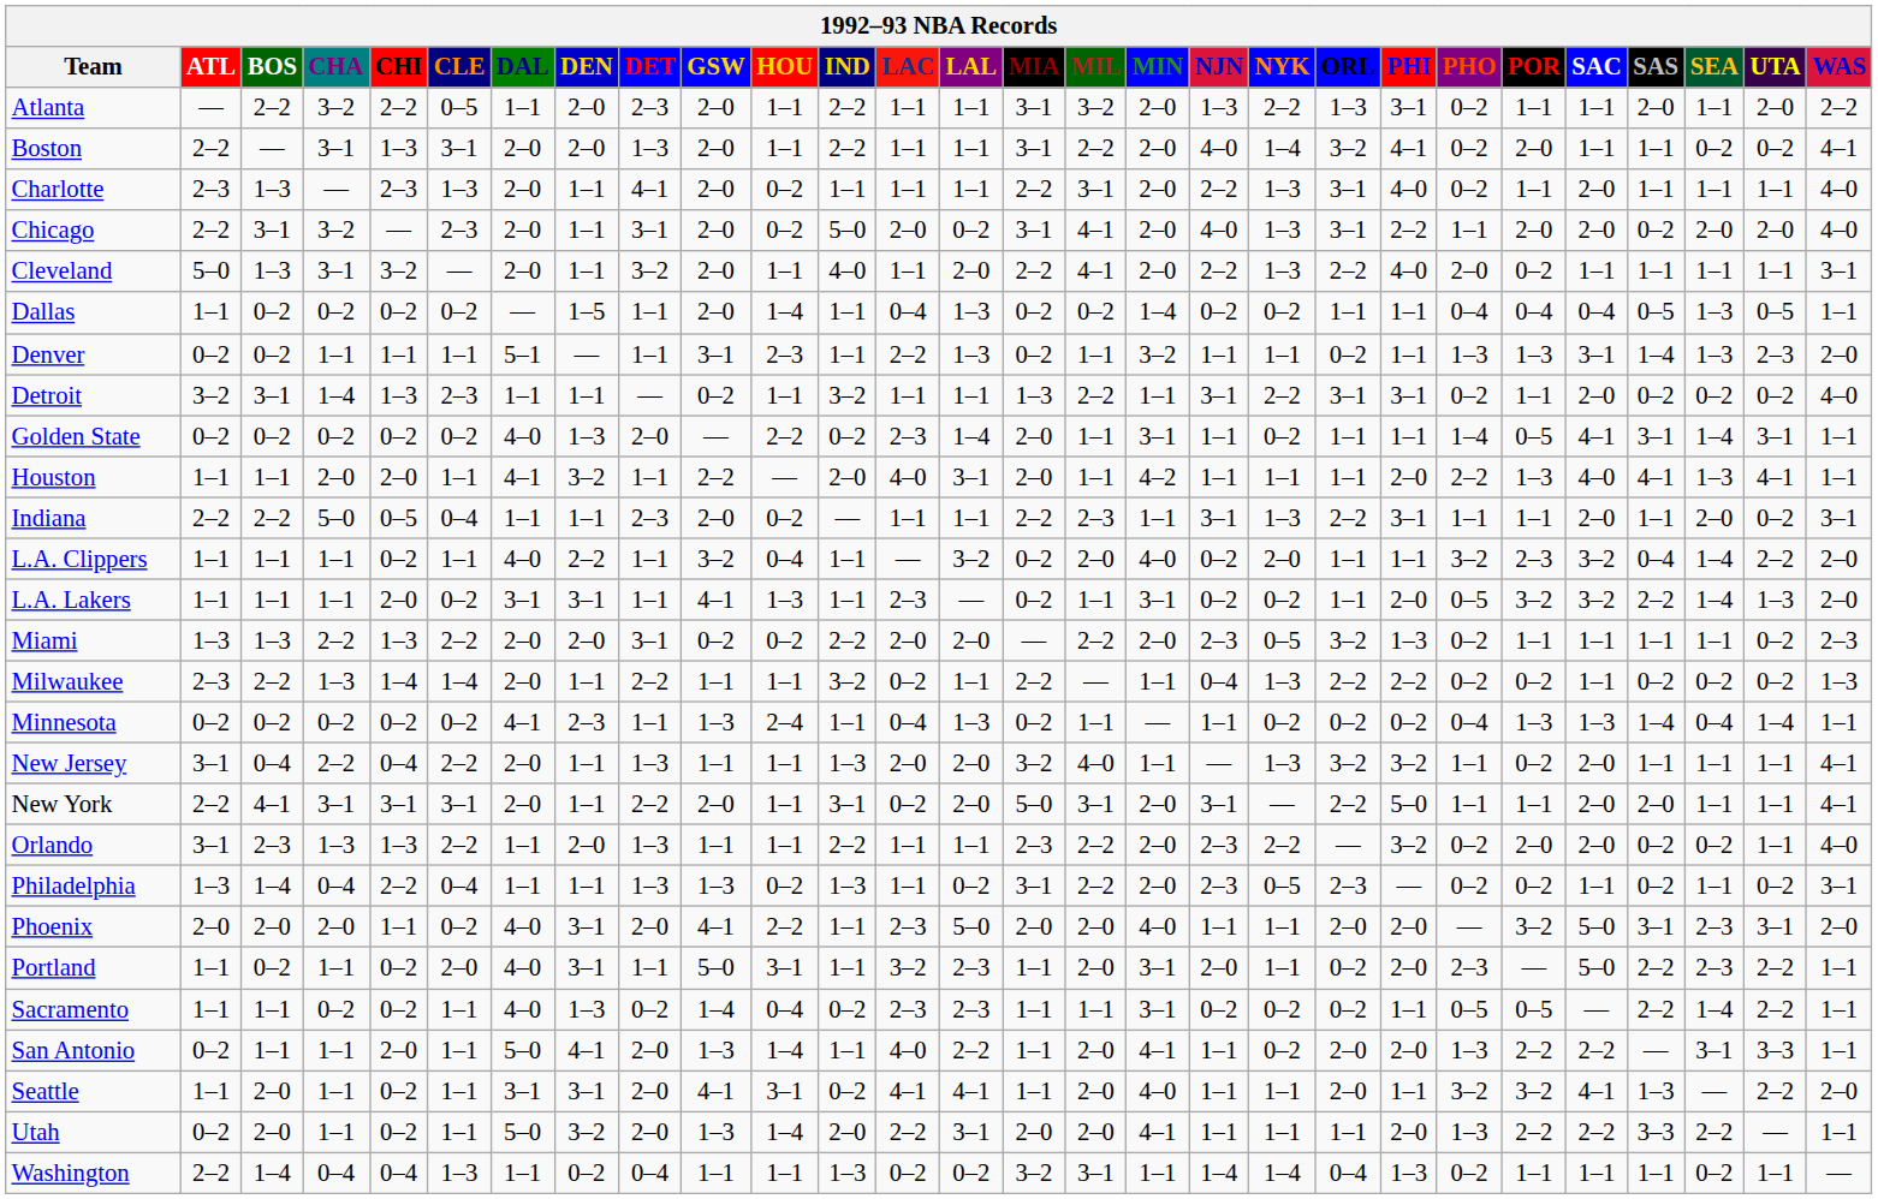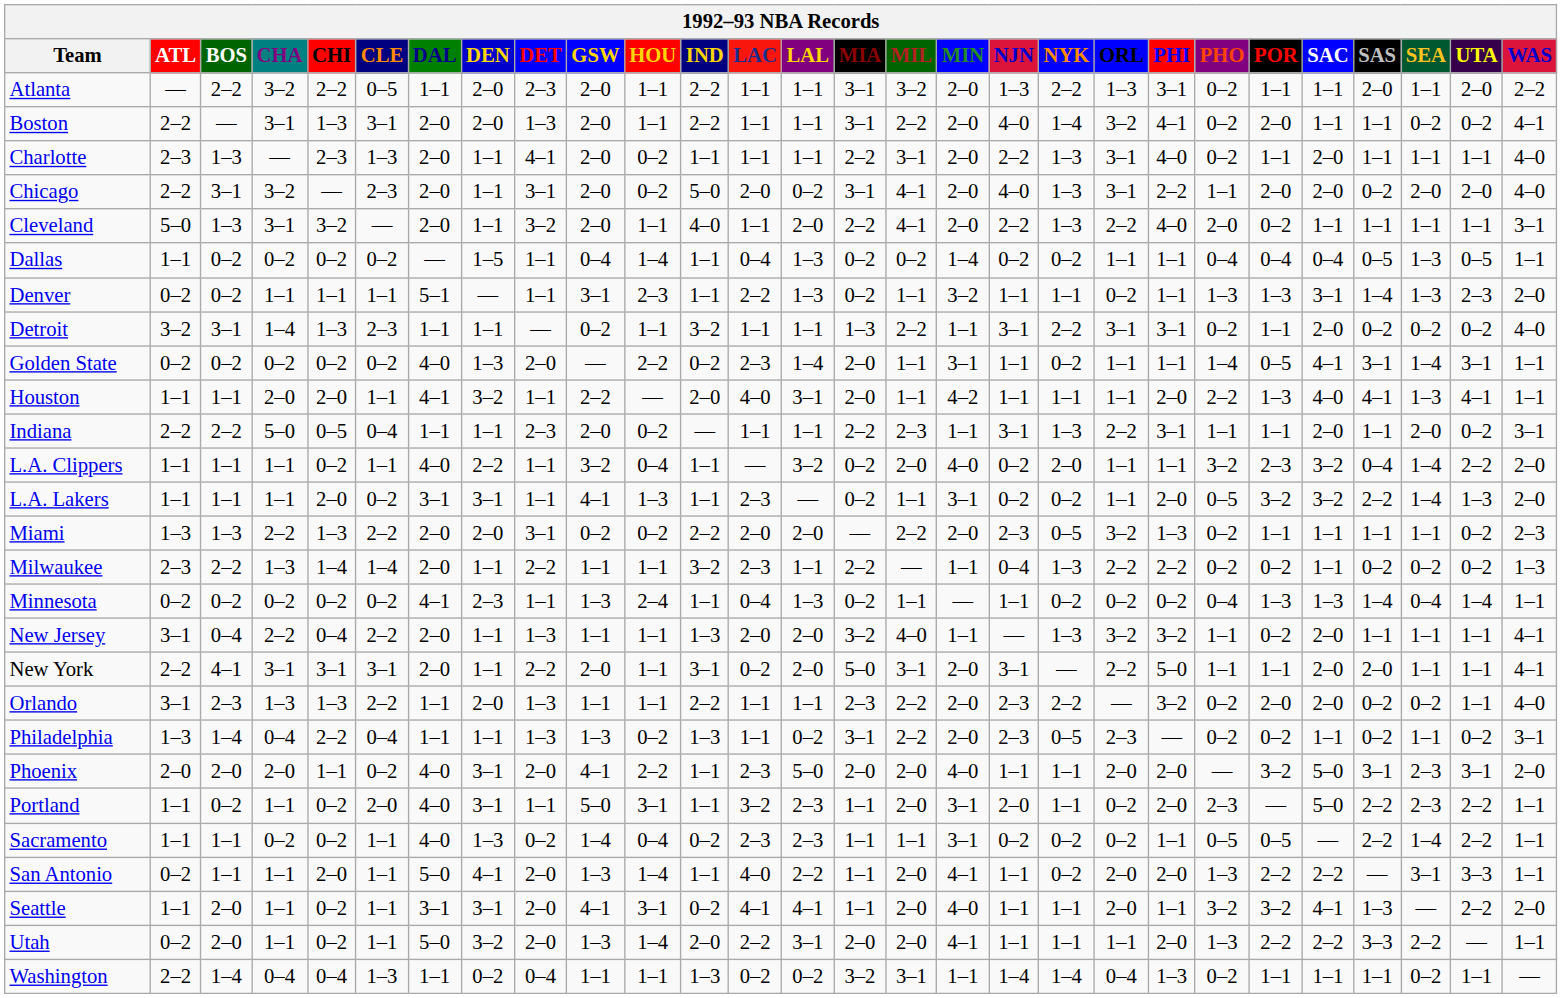Dallas | GSW: 2–0 -> 0–4
Milwaukee | LAC: 0–2 -> 2–3
